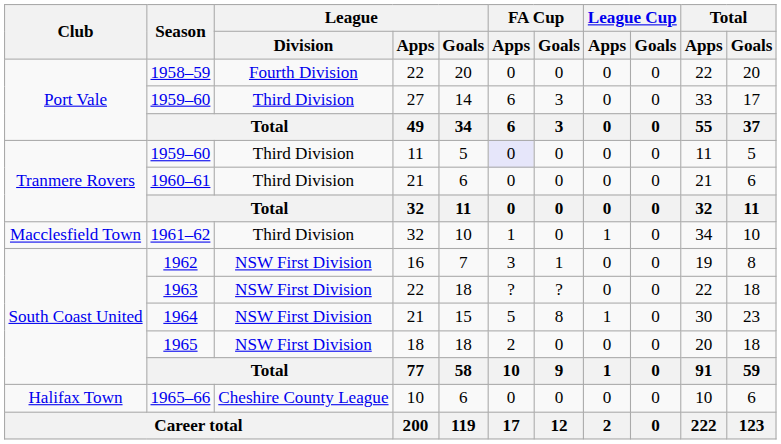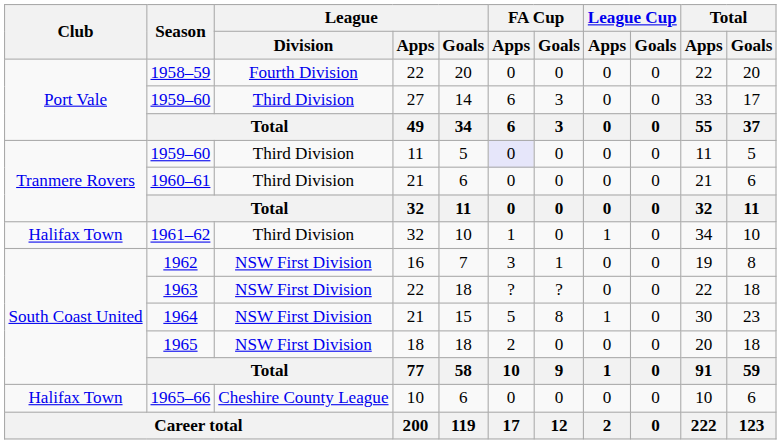1961–62 | Club: Macclesfield Town -> Halifax Town
